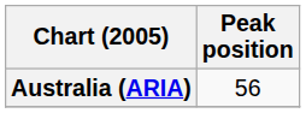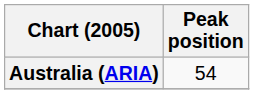Australia (ARIA) | Peak position: 56 -> 54
